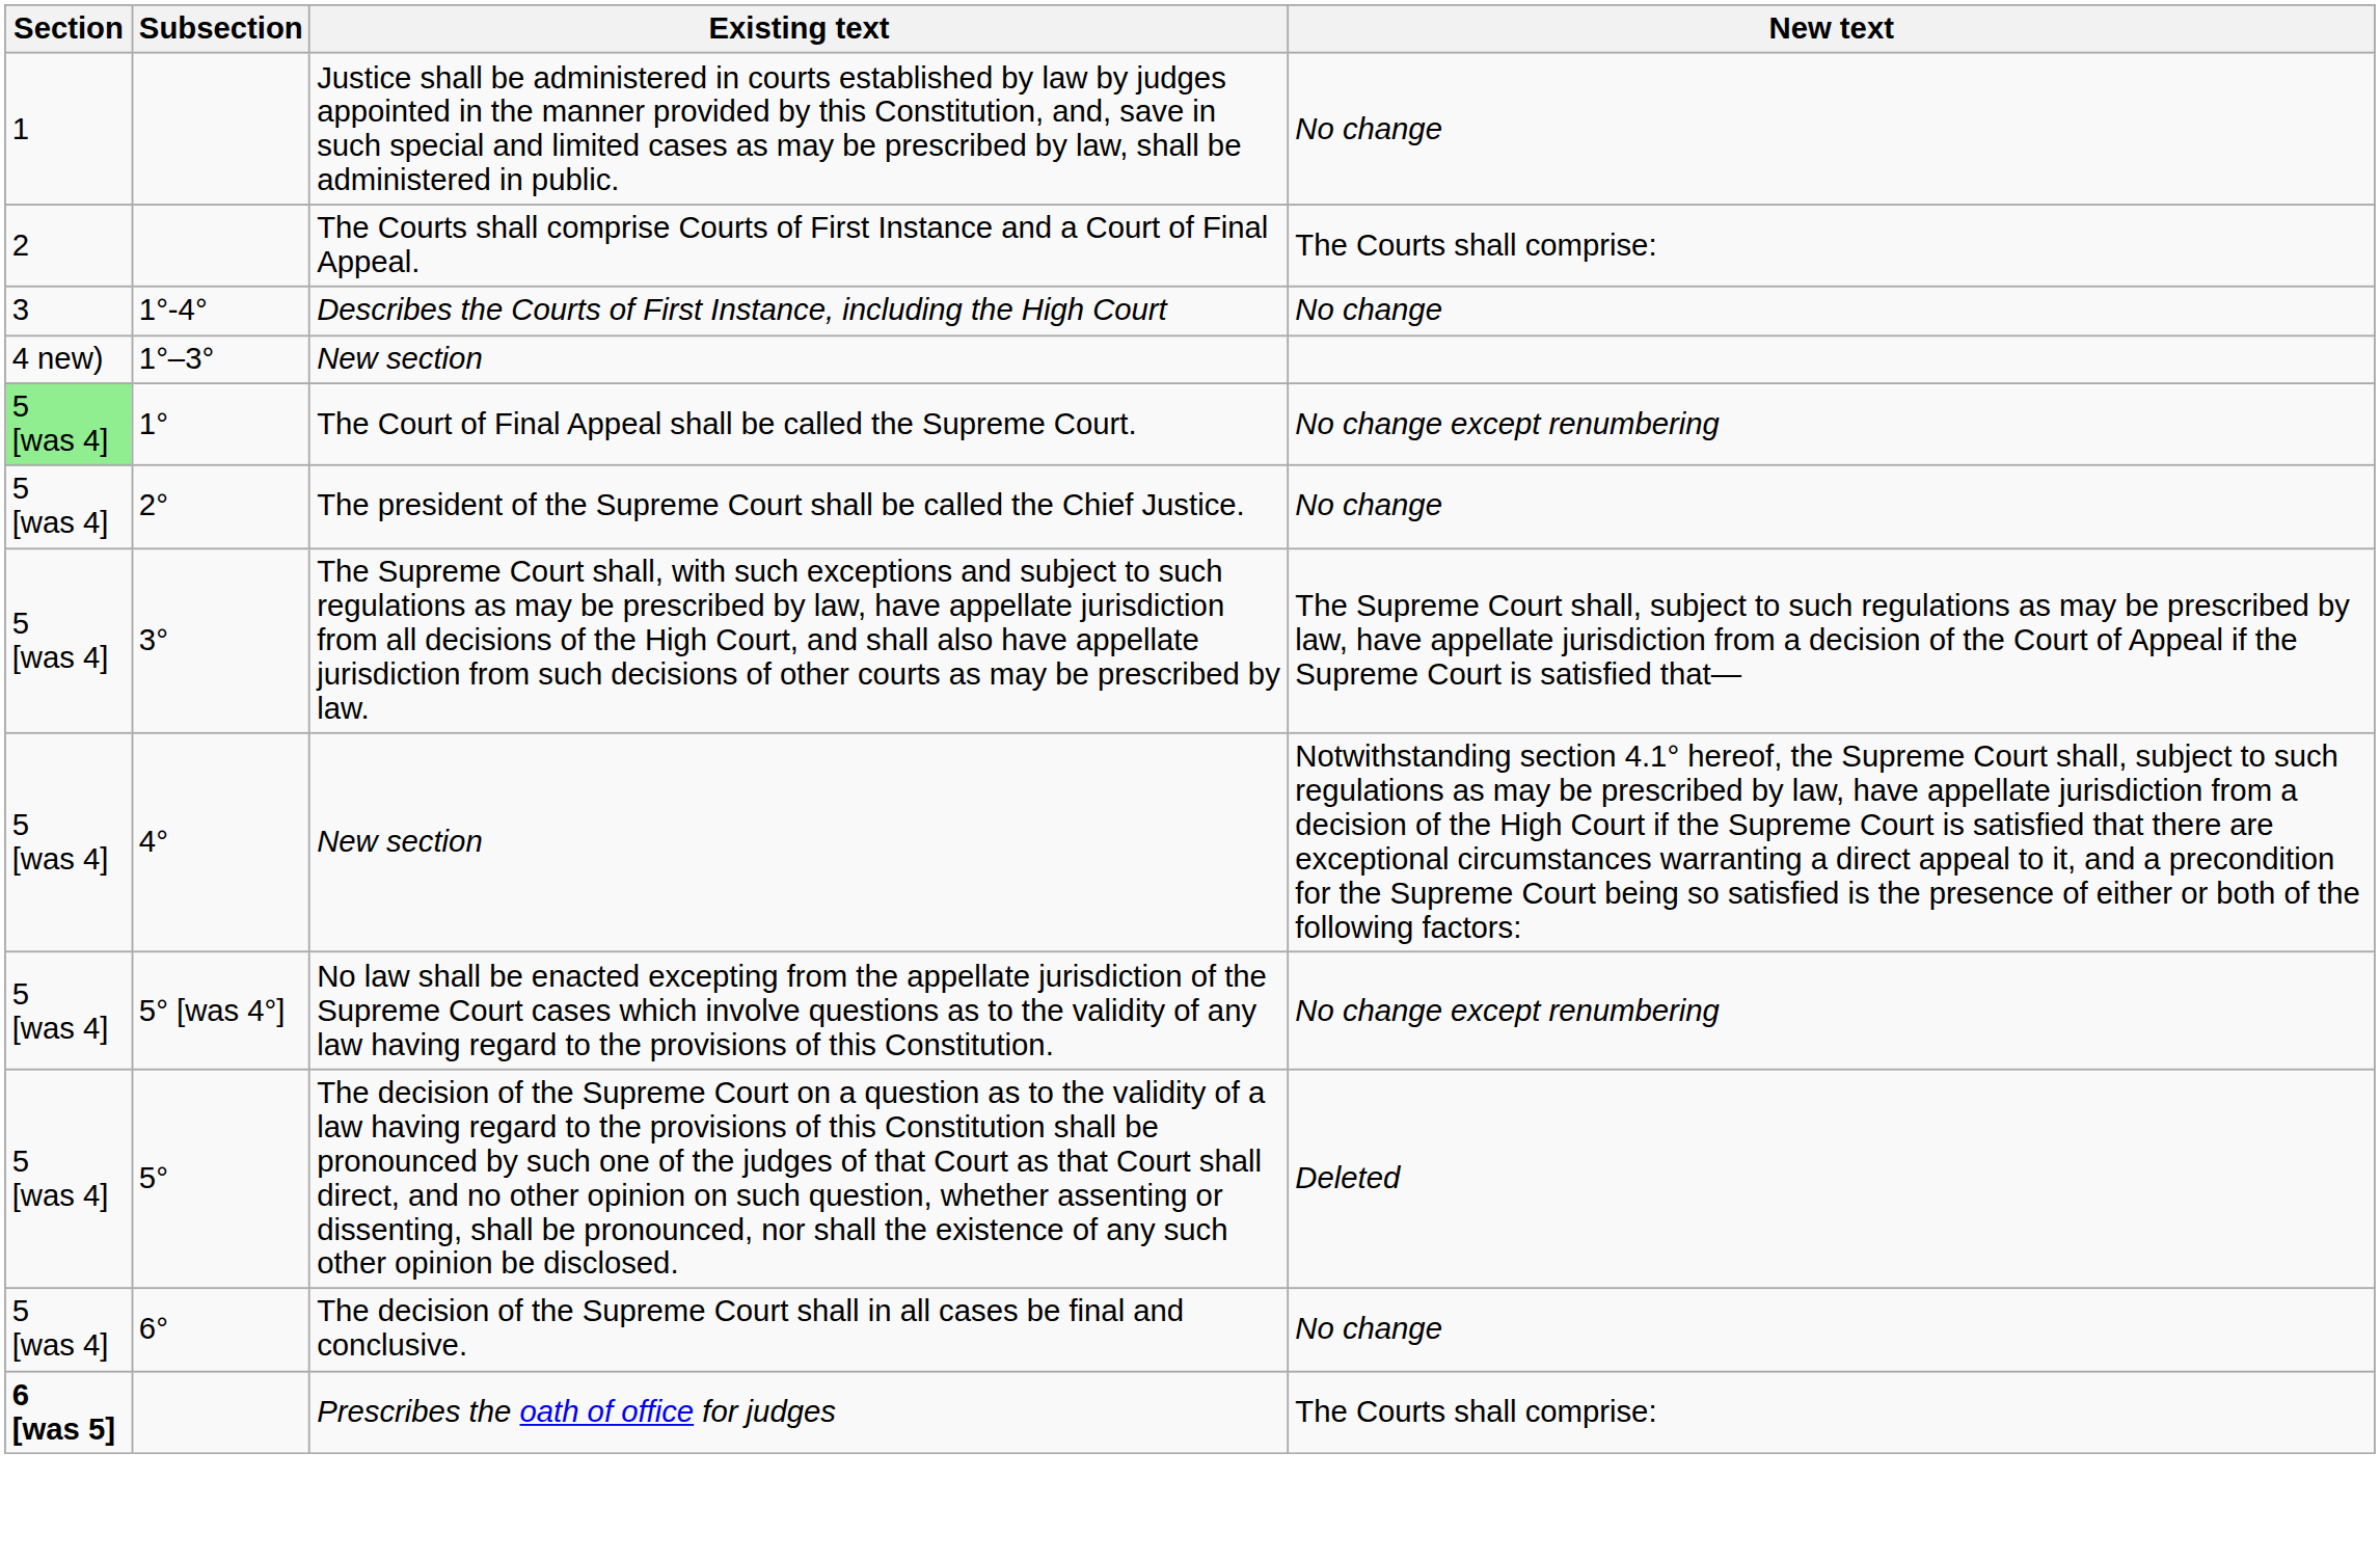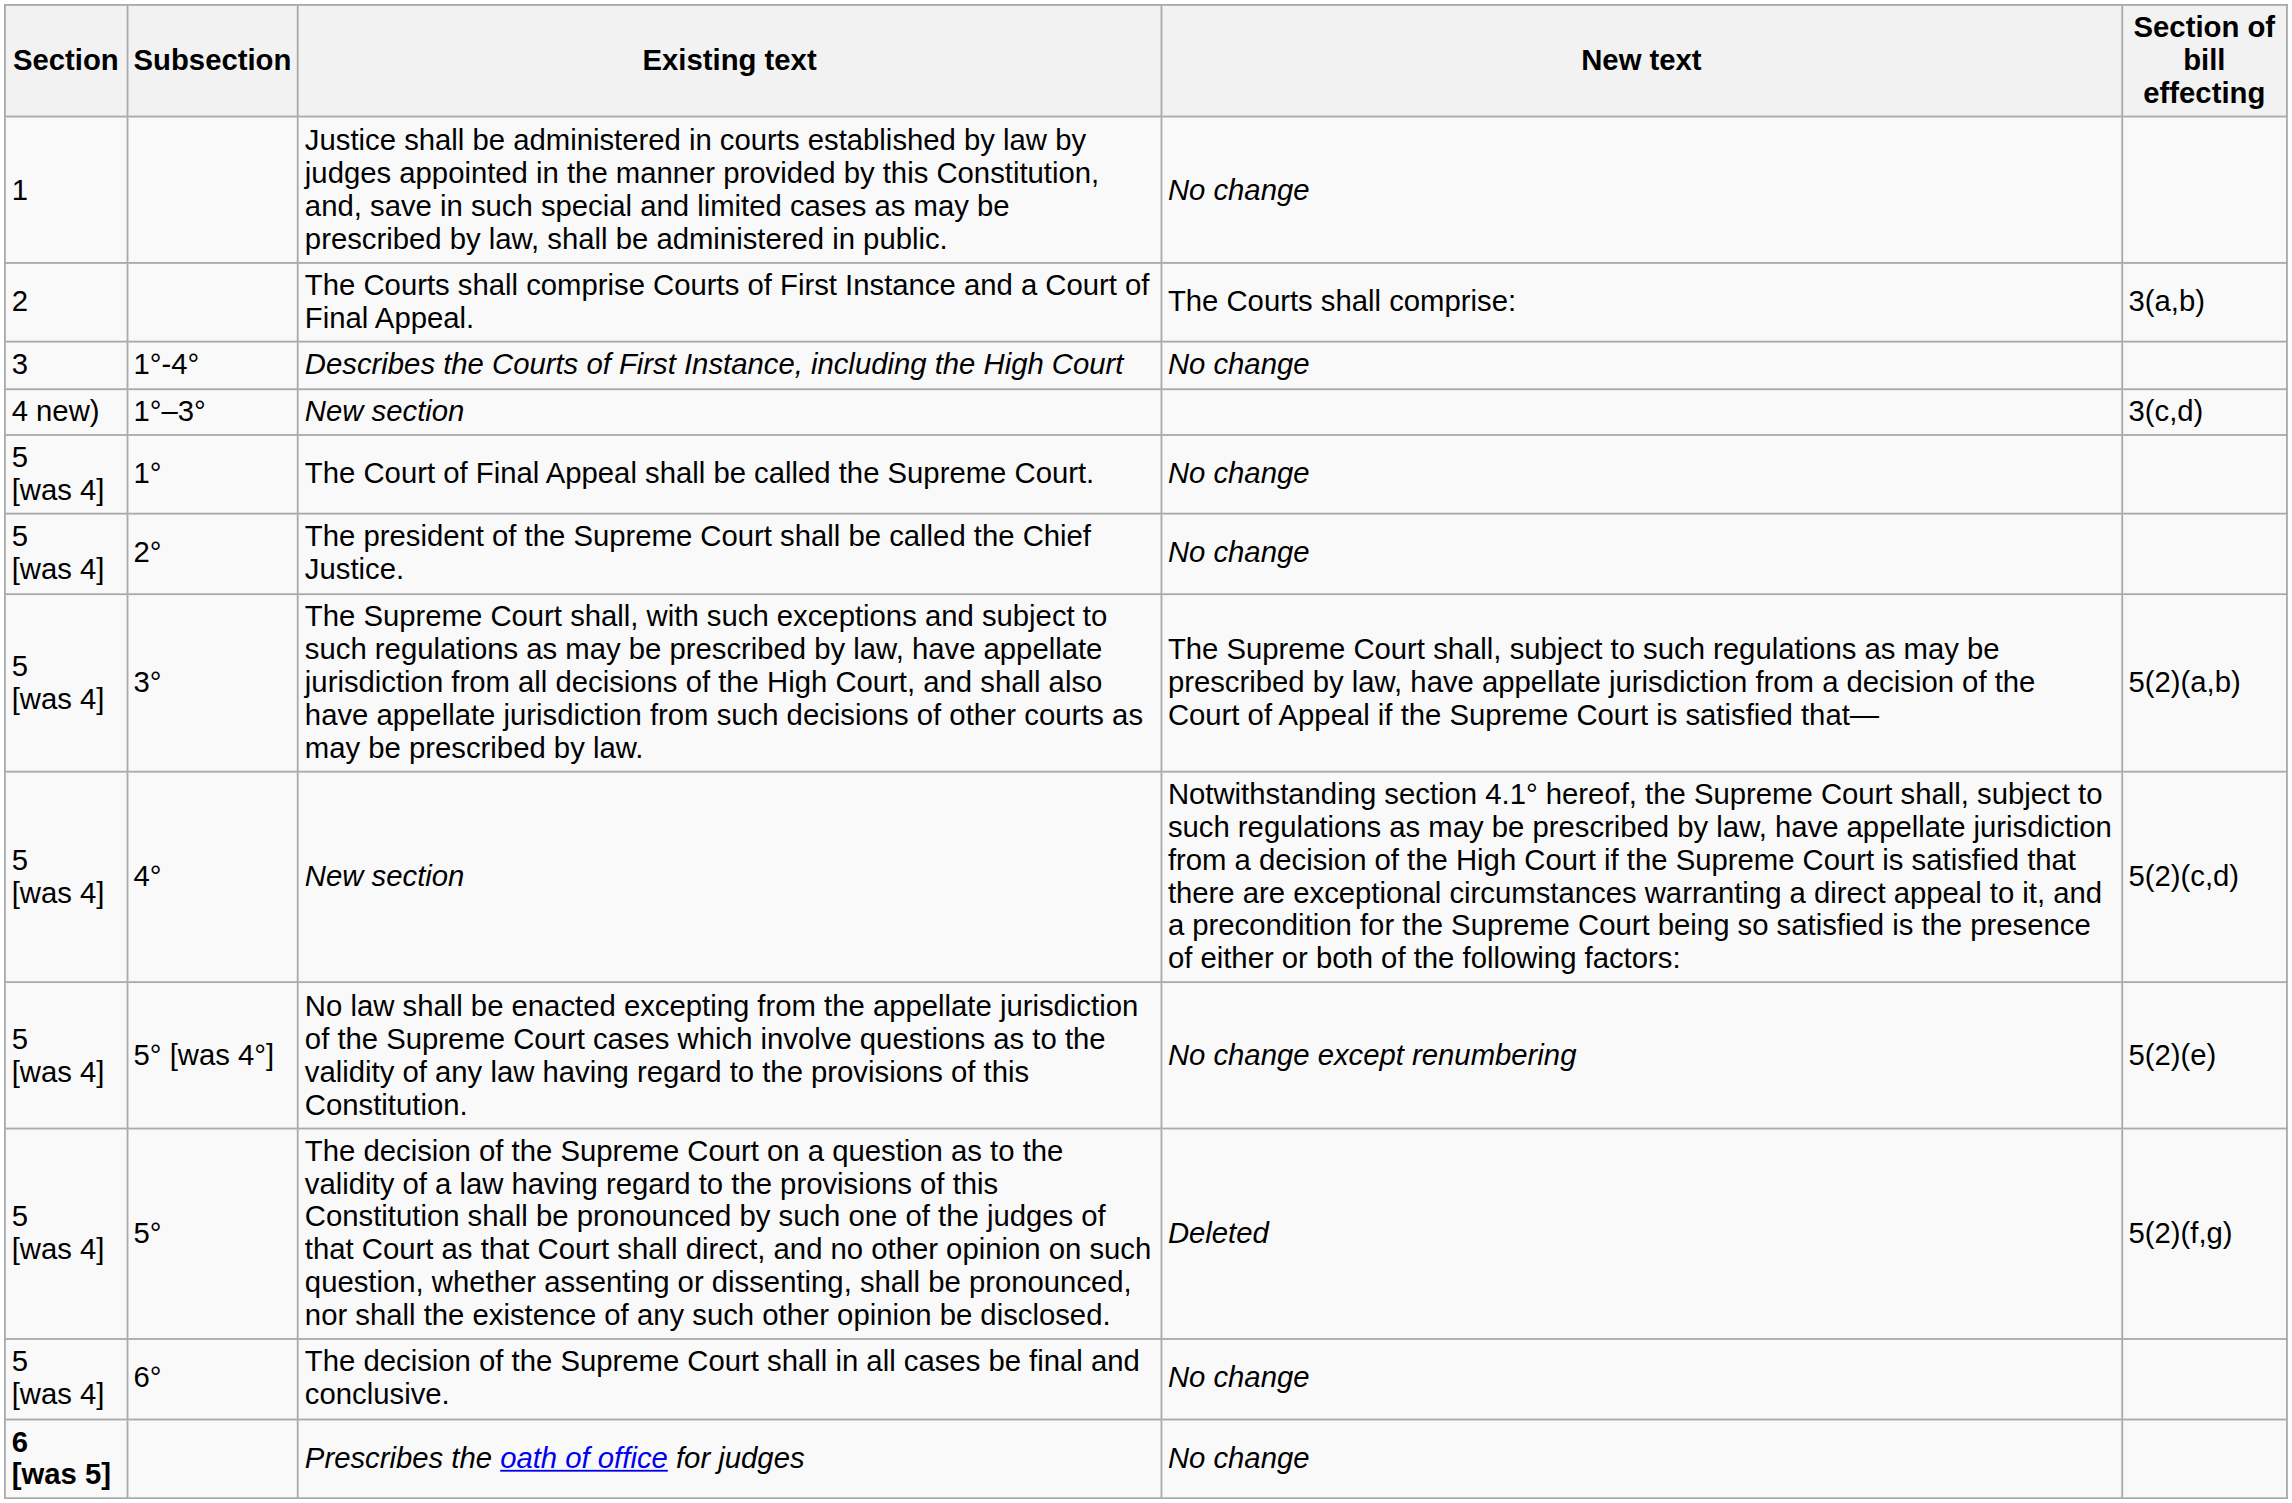+ column: Section of bill effecting | 3(a,b) | 3(c,d) | 5(2)(a,b) | 5(2)(c,d) | 5(2)(e) | 5(2)(f,g)
The Court of Final Appeal shall be called the Supreme Court. | Section: lightgreen background -> no background
The Court of Final Appeal shall be called the Supreme Court. | New text: No change except renumbering -> No change
Prescribes the oath of office for judges | New text: The Courts shall comprise: -> No change
